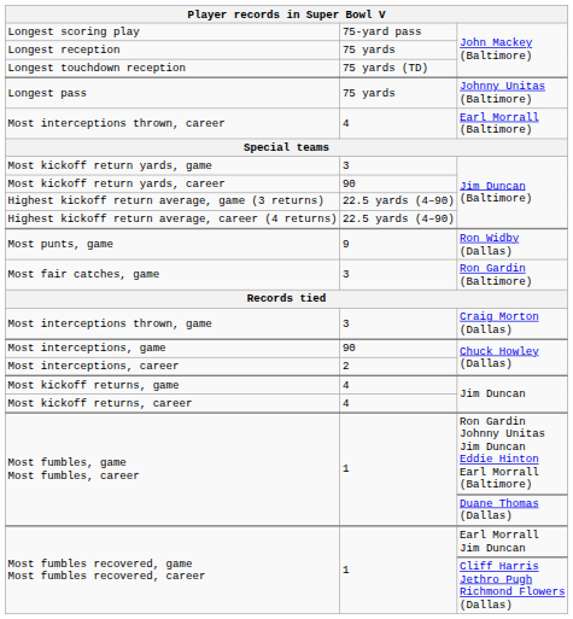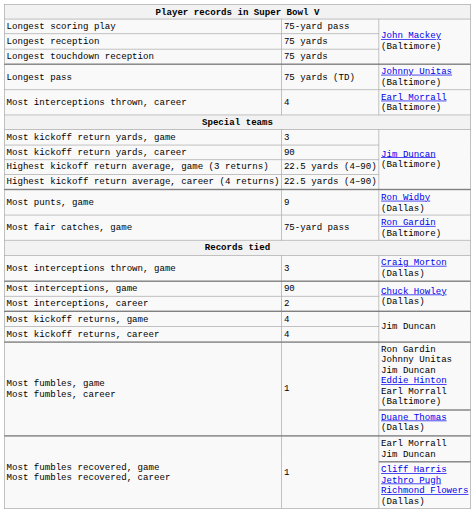Longest touchdown reception | column 2: 75 yards (TD) -> 75 yards
Longest pass | column 2: 75 yards -> 75 yards (TD)
Most fair catches, game | column 2: 3 -> 75-yard pass
